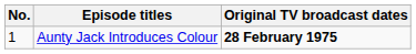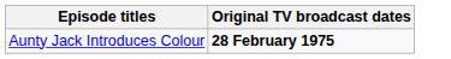- column: No. | 1
